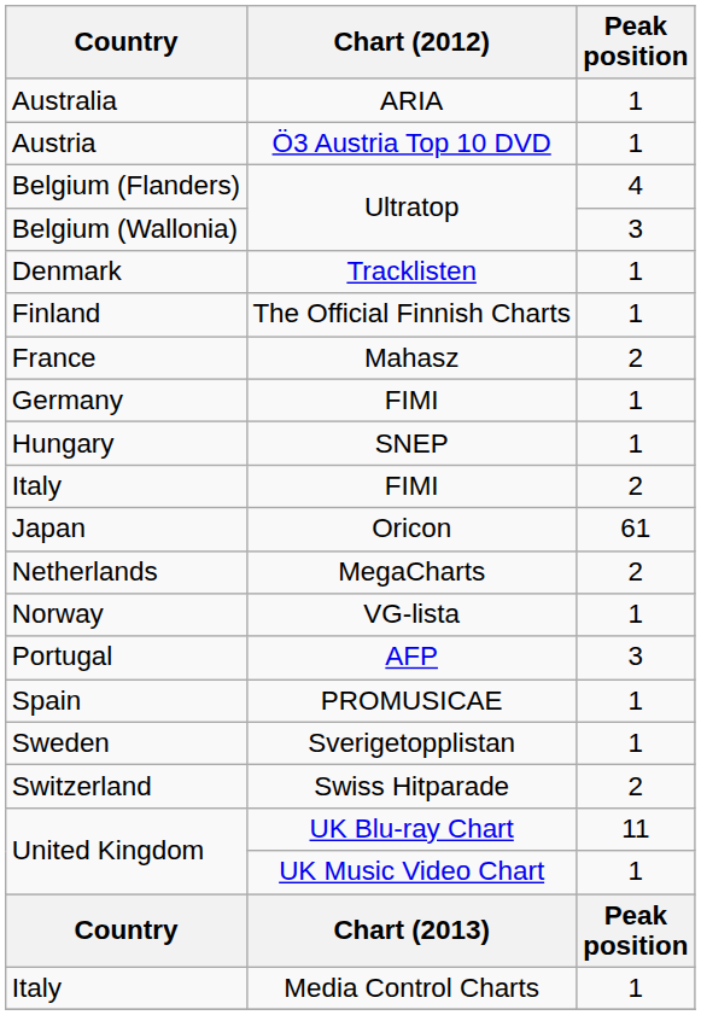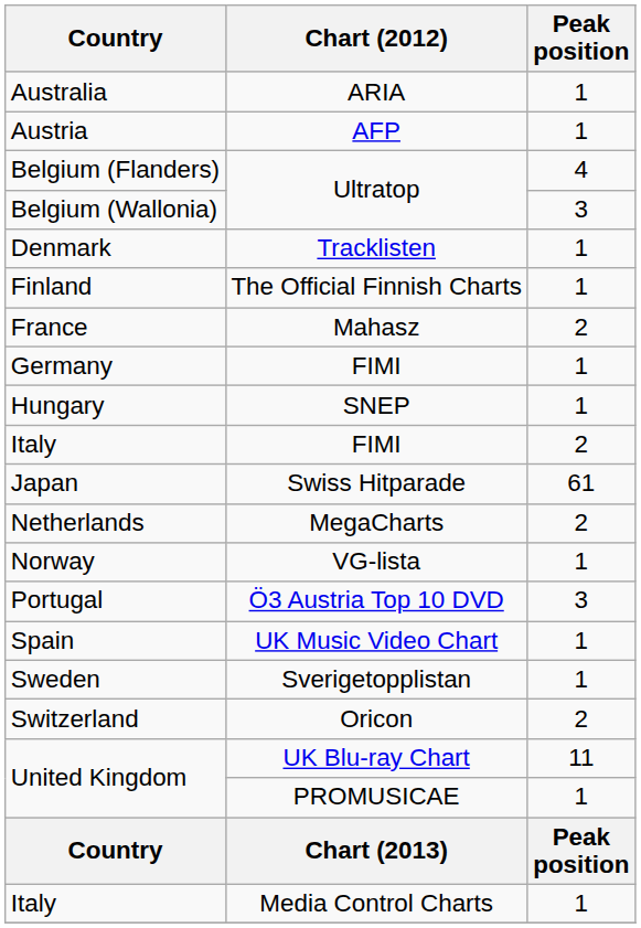Austria | Chart (2012): Ö3 Austria Top 10 DVD -> AFP
Japan | Chart (2012): Oricon -> Swiss Hitparade
Portugal | Chart (2012): AFP -> Ö3 Austria Top 10 DVD
Spain | Chart (2012): PROMUSICAE -> UK Music Video Chart
Switzerland | Chart (2012): Swiss Hitparade -> Oricon
United Kingdom / 1 | Chart (2012): UK Music Video Chart -> PROMUSICAE
